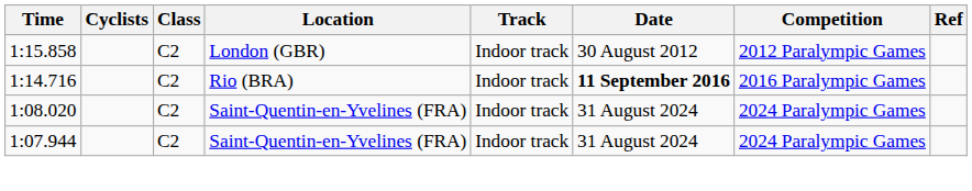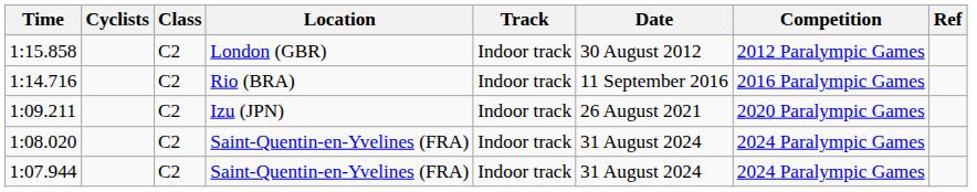1:14.716 | Date: bold -> normal
+ row: 1:09.211 | C2 | Izu (JPN) | Indoor track | 26 August 2021 | 2020 Paralympic Games
